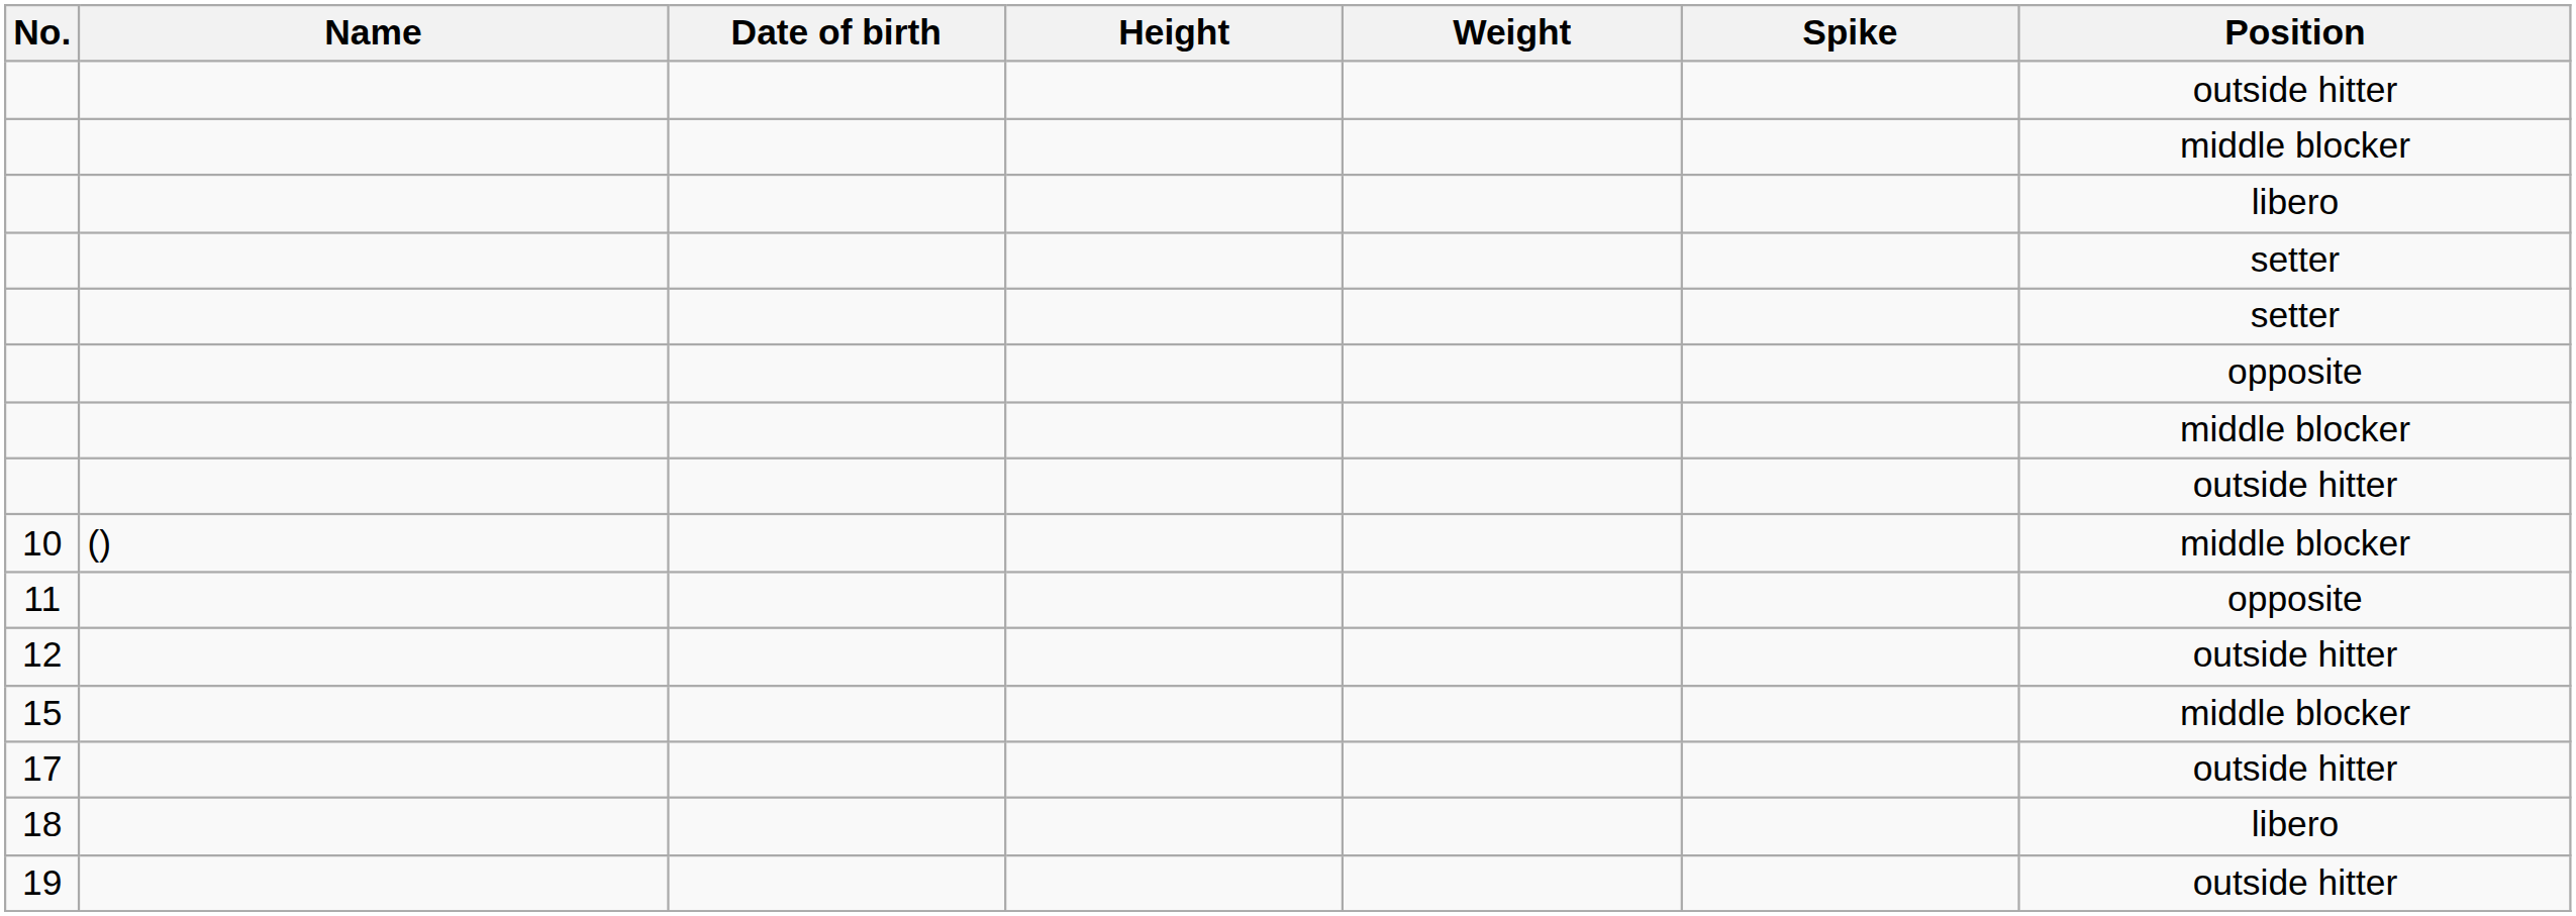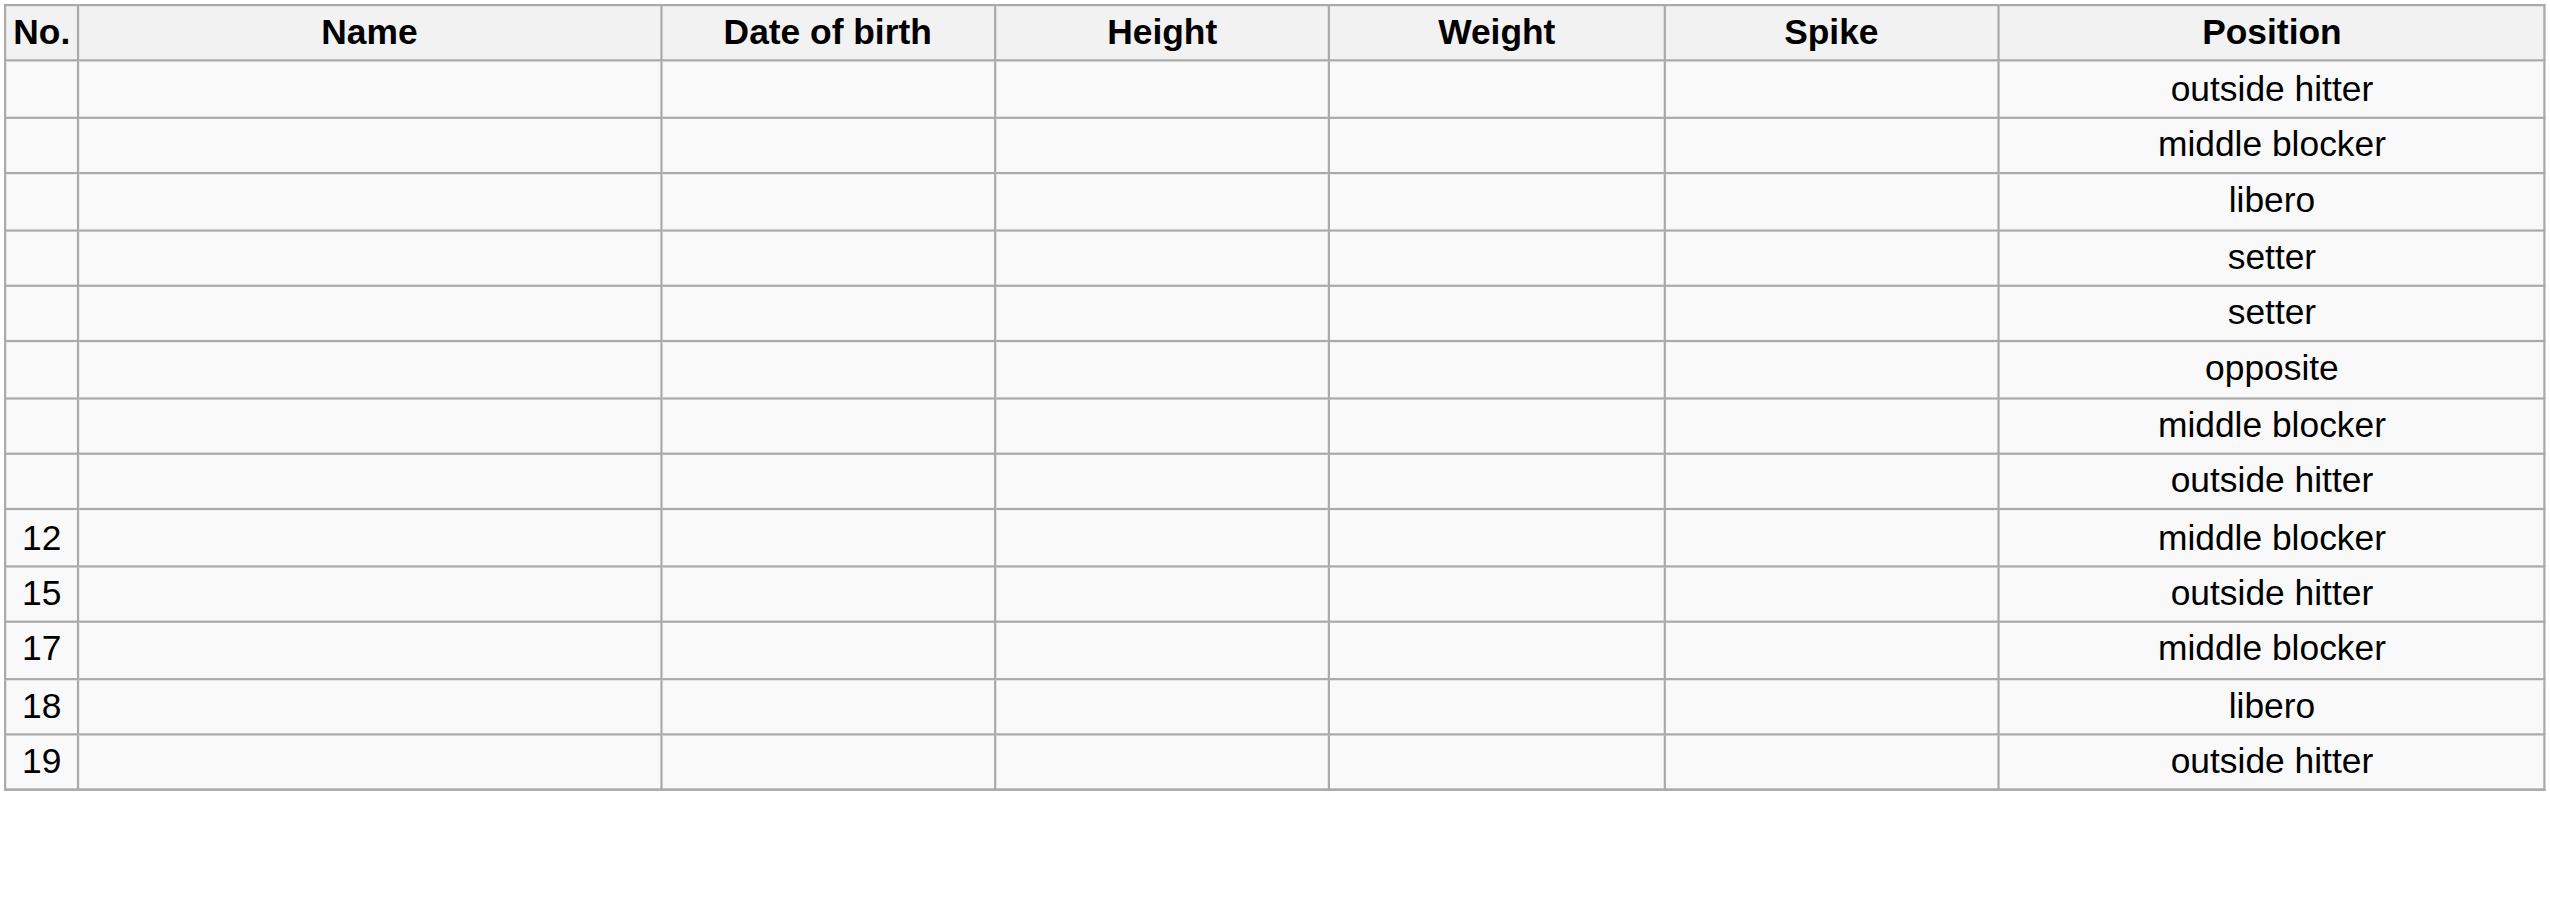- row: 10 | () | middle blocker
- row: 11 | opposite
12 | Position: outside hitter -> middle blocker
15 | Position: middle blocker -> outside hitter
17 | Position: outside hitter -> middle blocker
